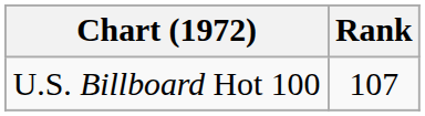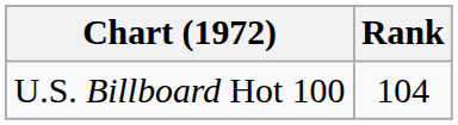U.S. Billboard Hot 100 | Rank: 107 -> 104
